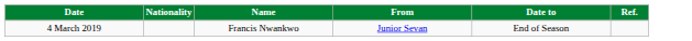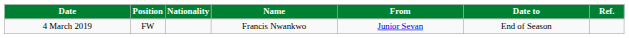+ column: Position | FW
